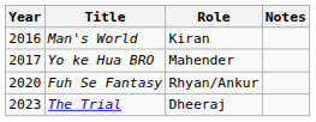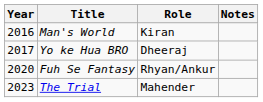Yo ke Hua BRO | Role: Mahender -> Dheeraj
The Trial | Role: Dheeraj -> Mahender
